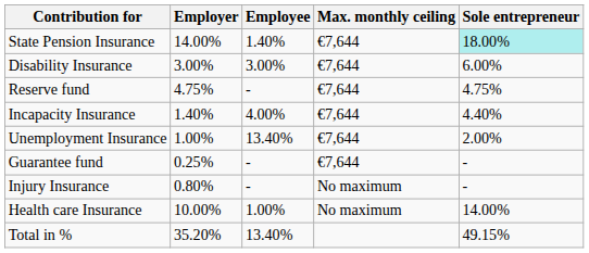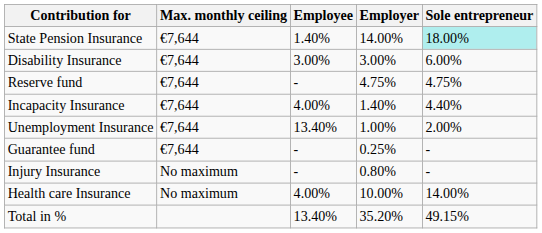columns swapped: Max. monthly ceiling <-> Employer
Health care Insurance | Employee: 1.00% -> 4.00%
